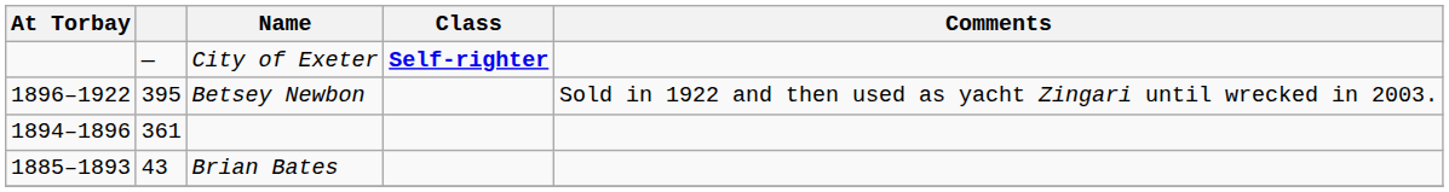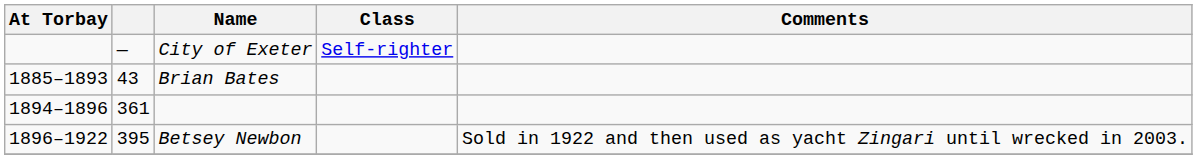City of Exeter | Class: bold -> normal
rows swapped: Brian Bates <-> Betsey Newbon
